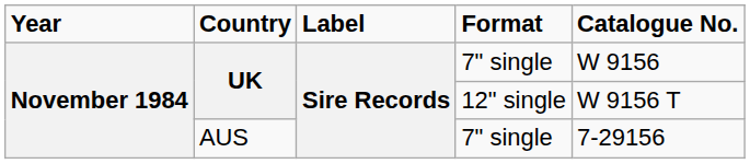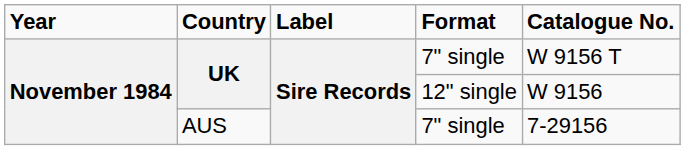UK / 7" single | Catalogue No.: W 9156 -> W 9156 T
UK / 12" single | Catalogue No.: W 9156 T -> W 9156
